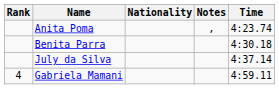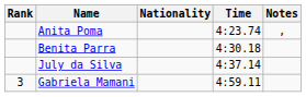columns swapped: Time <-> Notes
Gabriela Mamani | Rank: 4 -> 3
